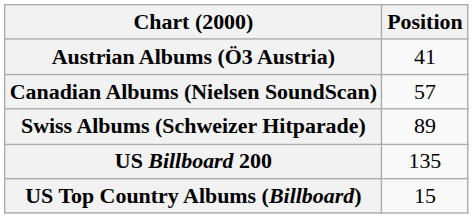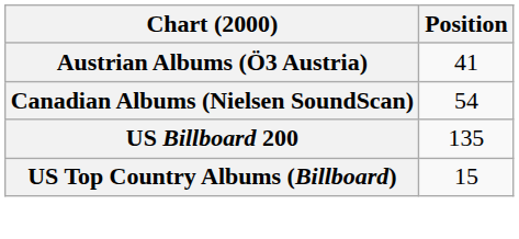Canadian Albums (Nielsen SoundScan) | Position: 57 -> 54
- row: Swiss Albums (Schweizer Hitparade) | 89
